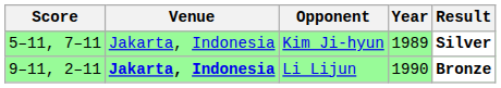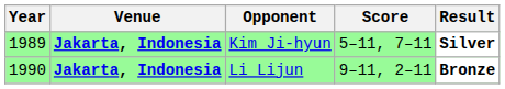columns swapped: Year <-> Score
Kim Ji-hyun | Venue: normal -> bold
